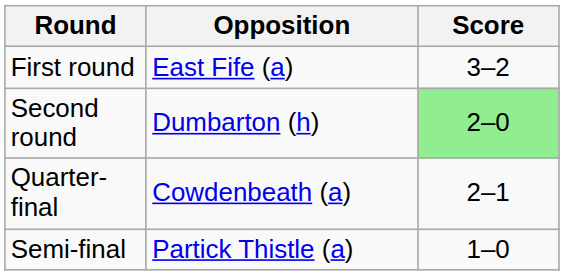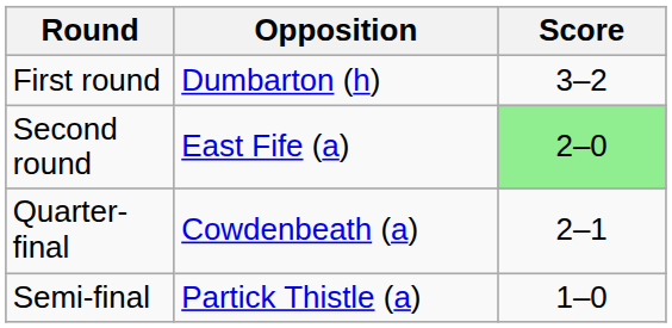First round | Opposition: East Fife (a) -> Dumbarton (h)
Second round | Opposition: Dumbarton (h) -> East Fife (a)
